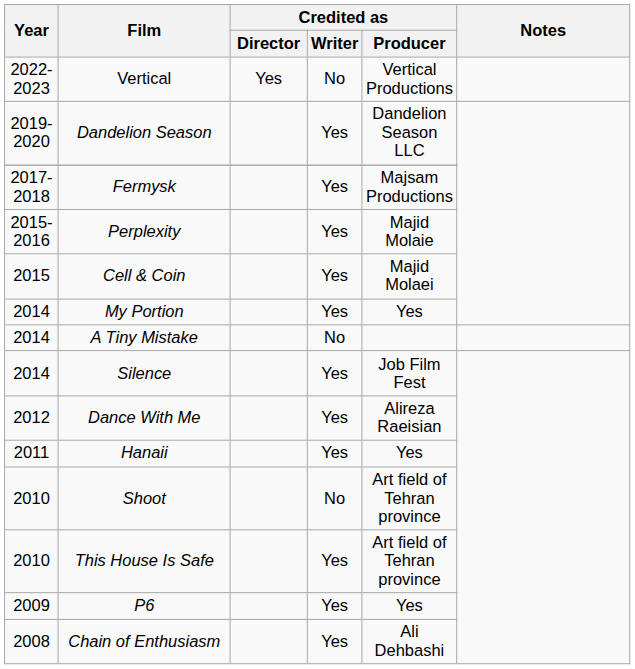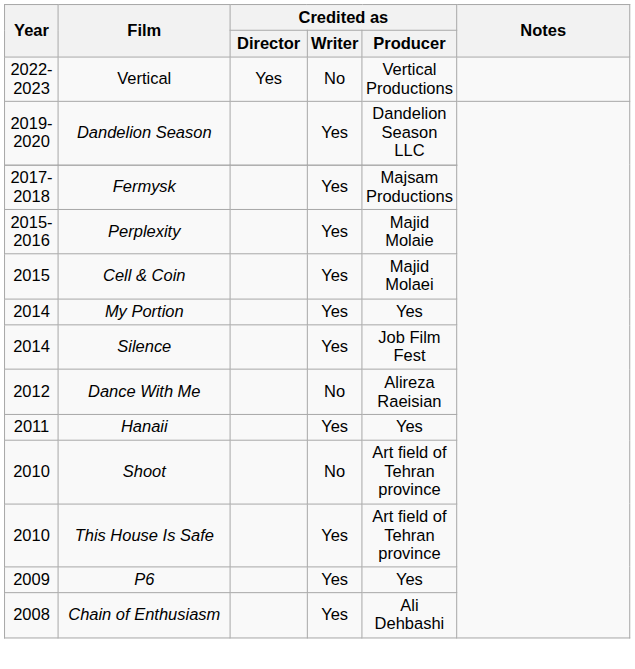- row: 2014 | A Tiny Mistake | No
Dance With Me | Credited as / Writer: Yes -> No
